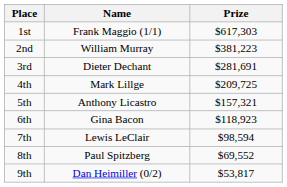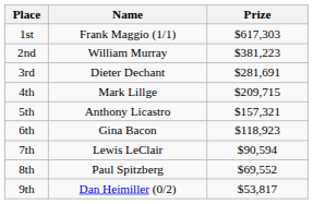4th | Prize: $209,725 -> $209,715
7th | Prize: $98,594 -> $90,594
